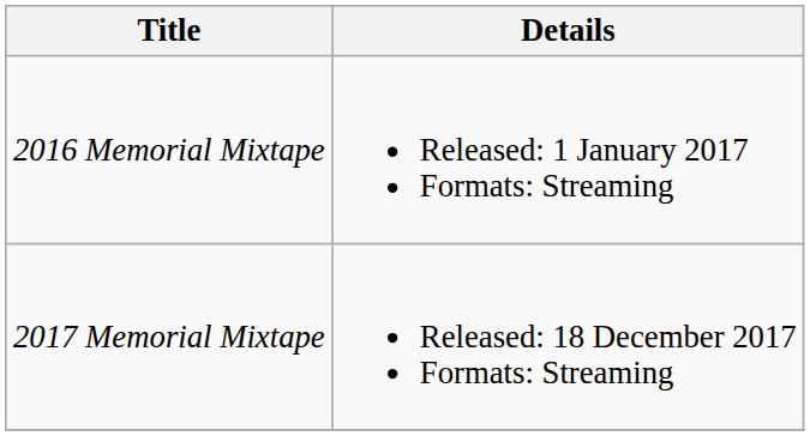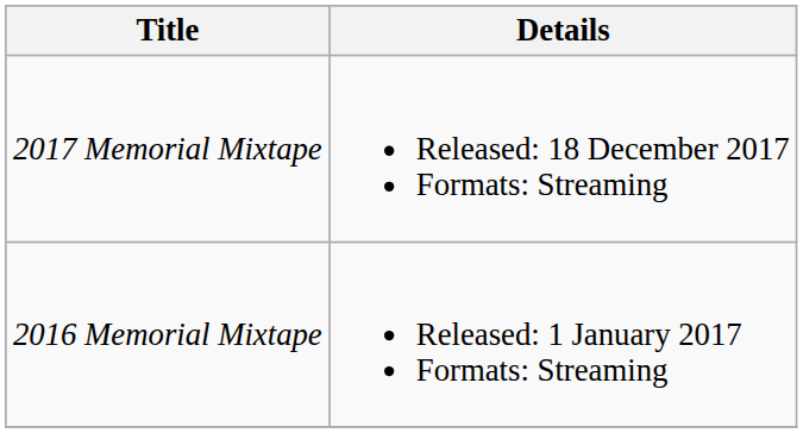rows swapped: 2016 Memorial Mixtape <-> 2017 Memorial Mixtape
